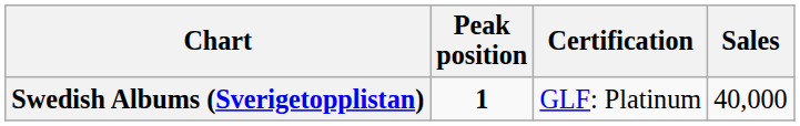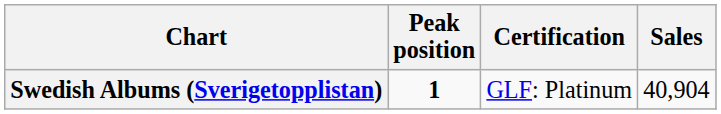Swedish Albums (Sverigetopplistan) | Sales: 40,000 -> 40,904
